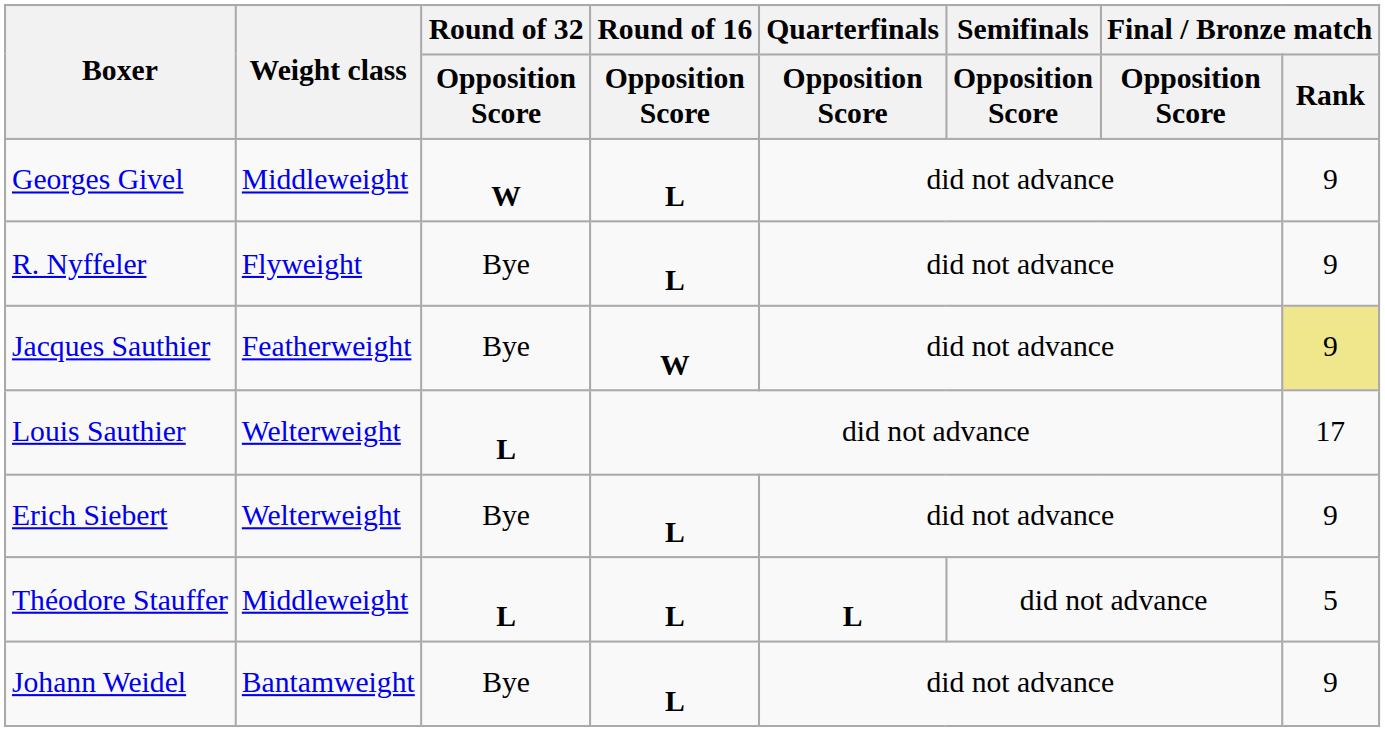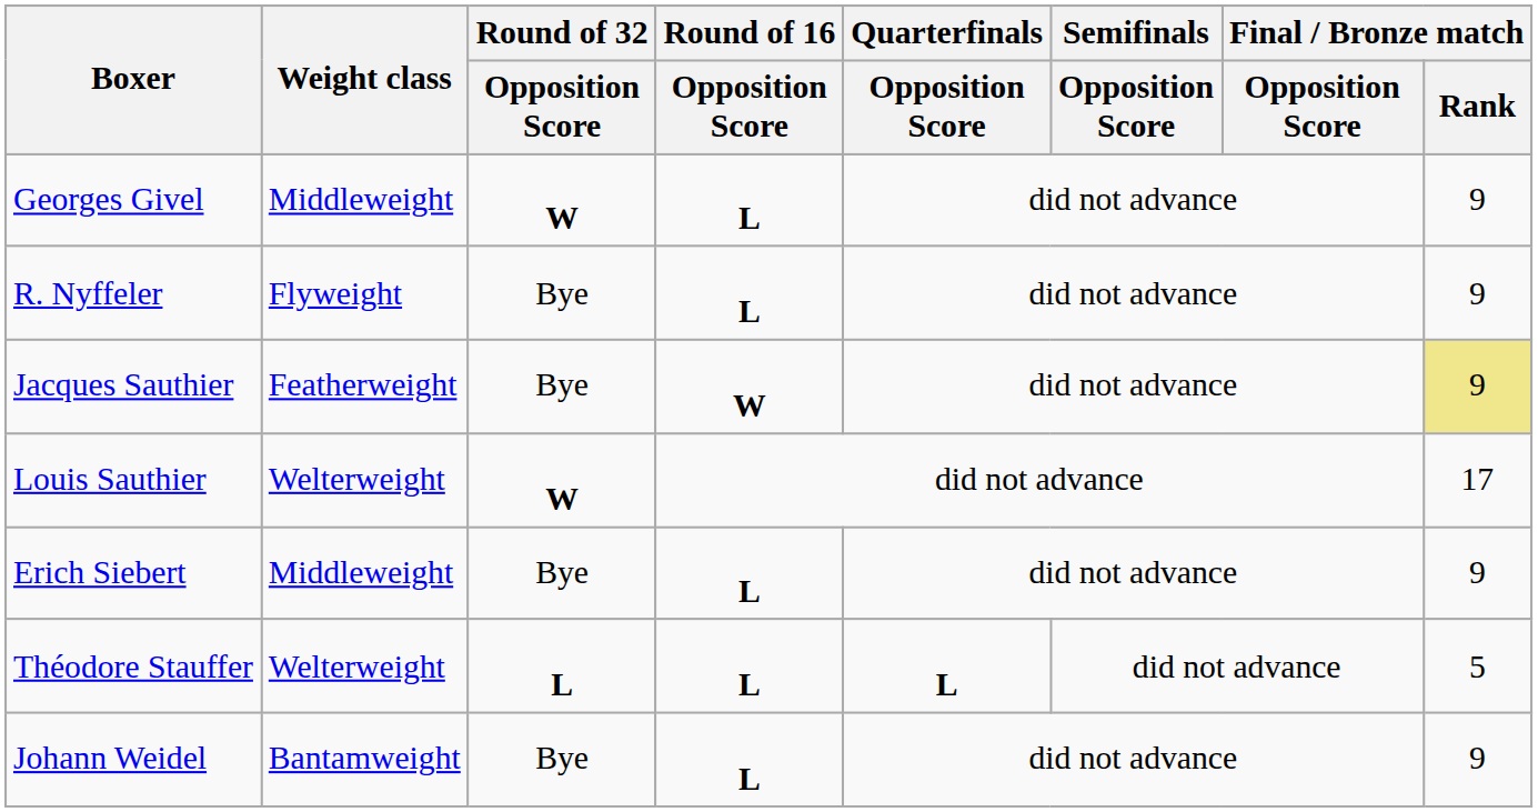Louis Sauthier | Round of 32 / Opposition Score: L -> W
Erich Siebert | Weight class: Welterweight -> Middleweight
Théodore Stauffer | Weight class: Middleweight -> Welterweight
